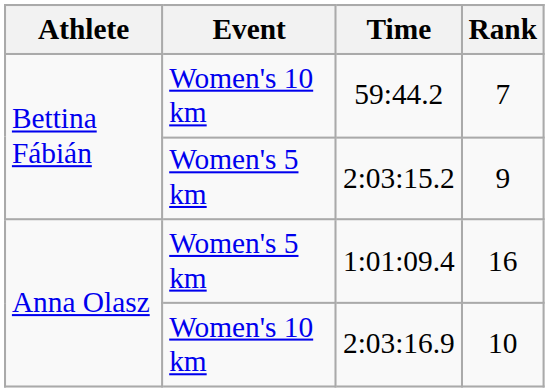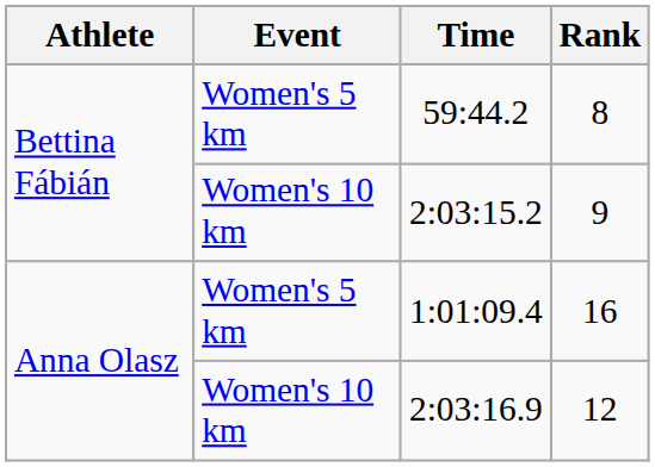59:44.2 | Event: Women's 10 km -> Women's 5 km
59:44.2 | Rank: 7 -> 8
2:03:15.2 | Event: Women's 5 km -> Women's 10 km
2:03:16.9 | Rank: 10 -> 12
